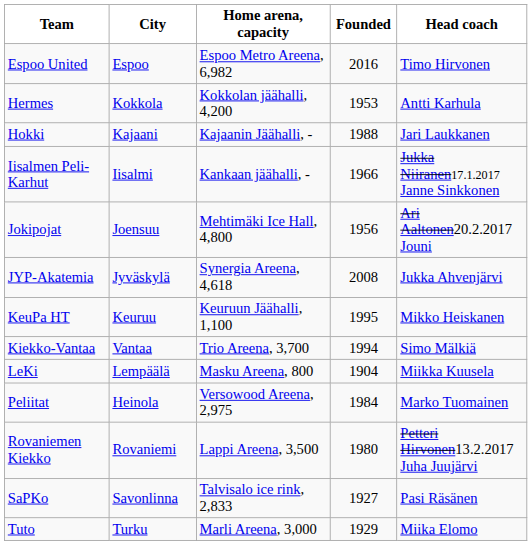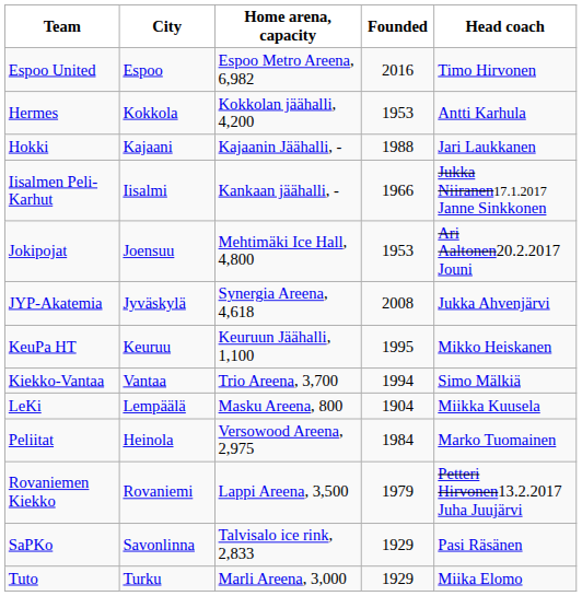Jokipojat | Founded: 1956 -> 1953
Rovaniemen Kiekko | Founded: 1980 -> 1979
SaPKo | Founded: 1927 -> 1929
